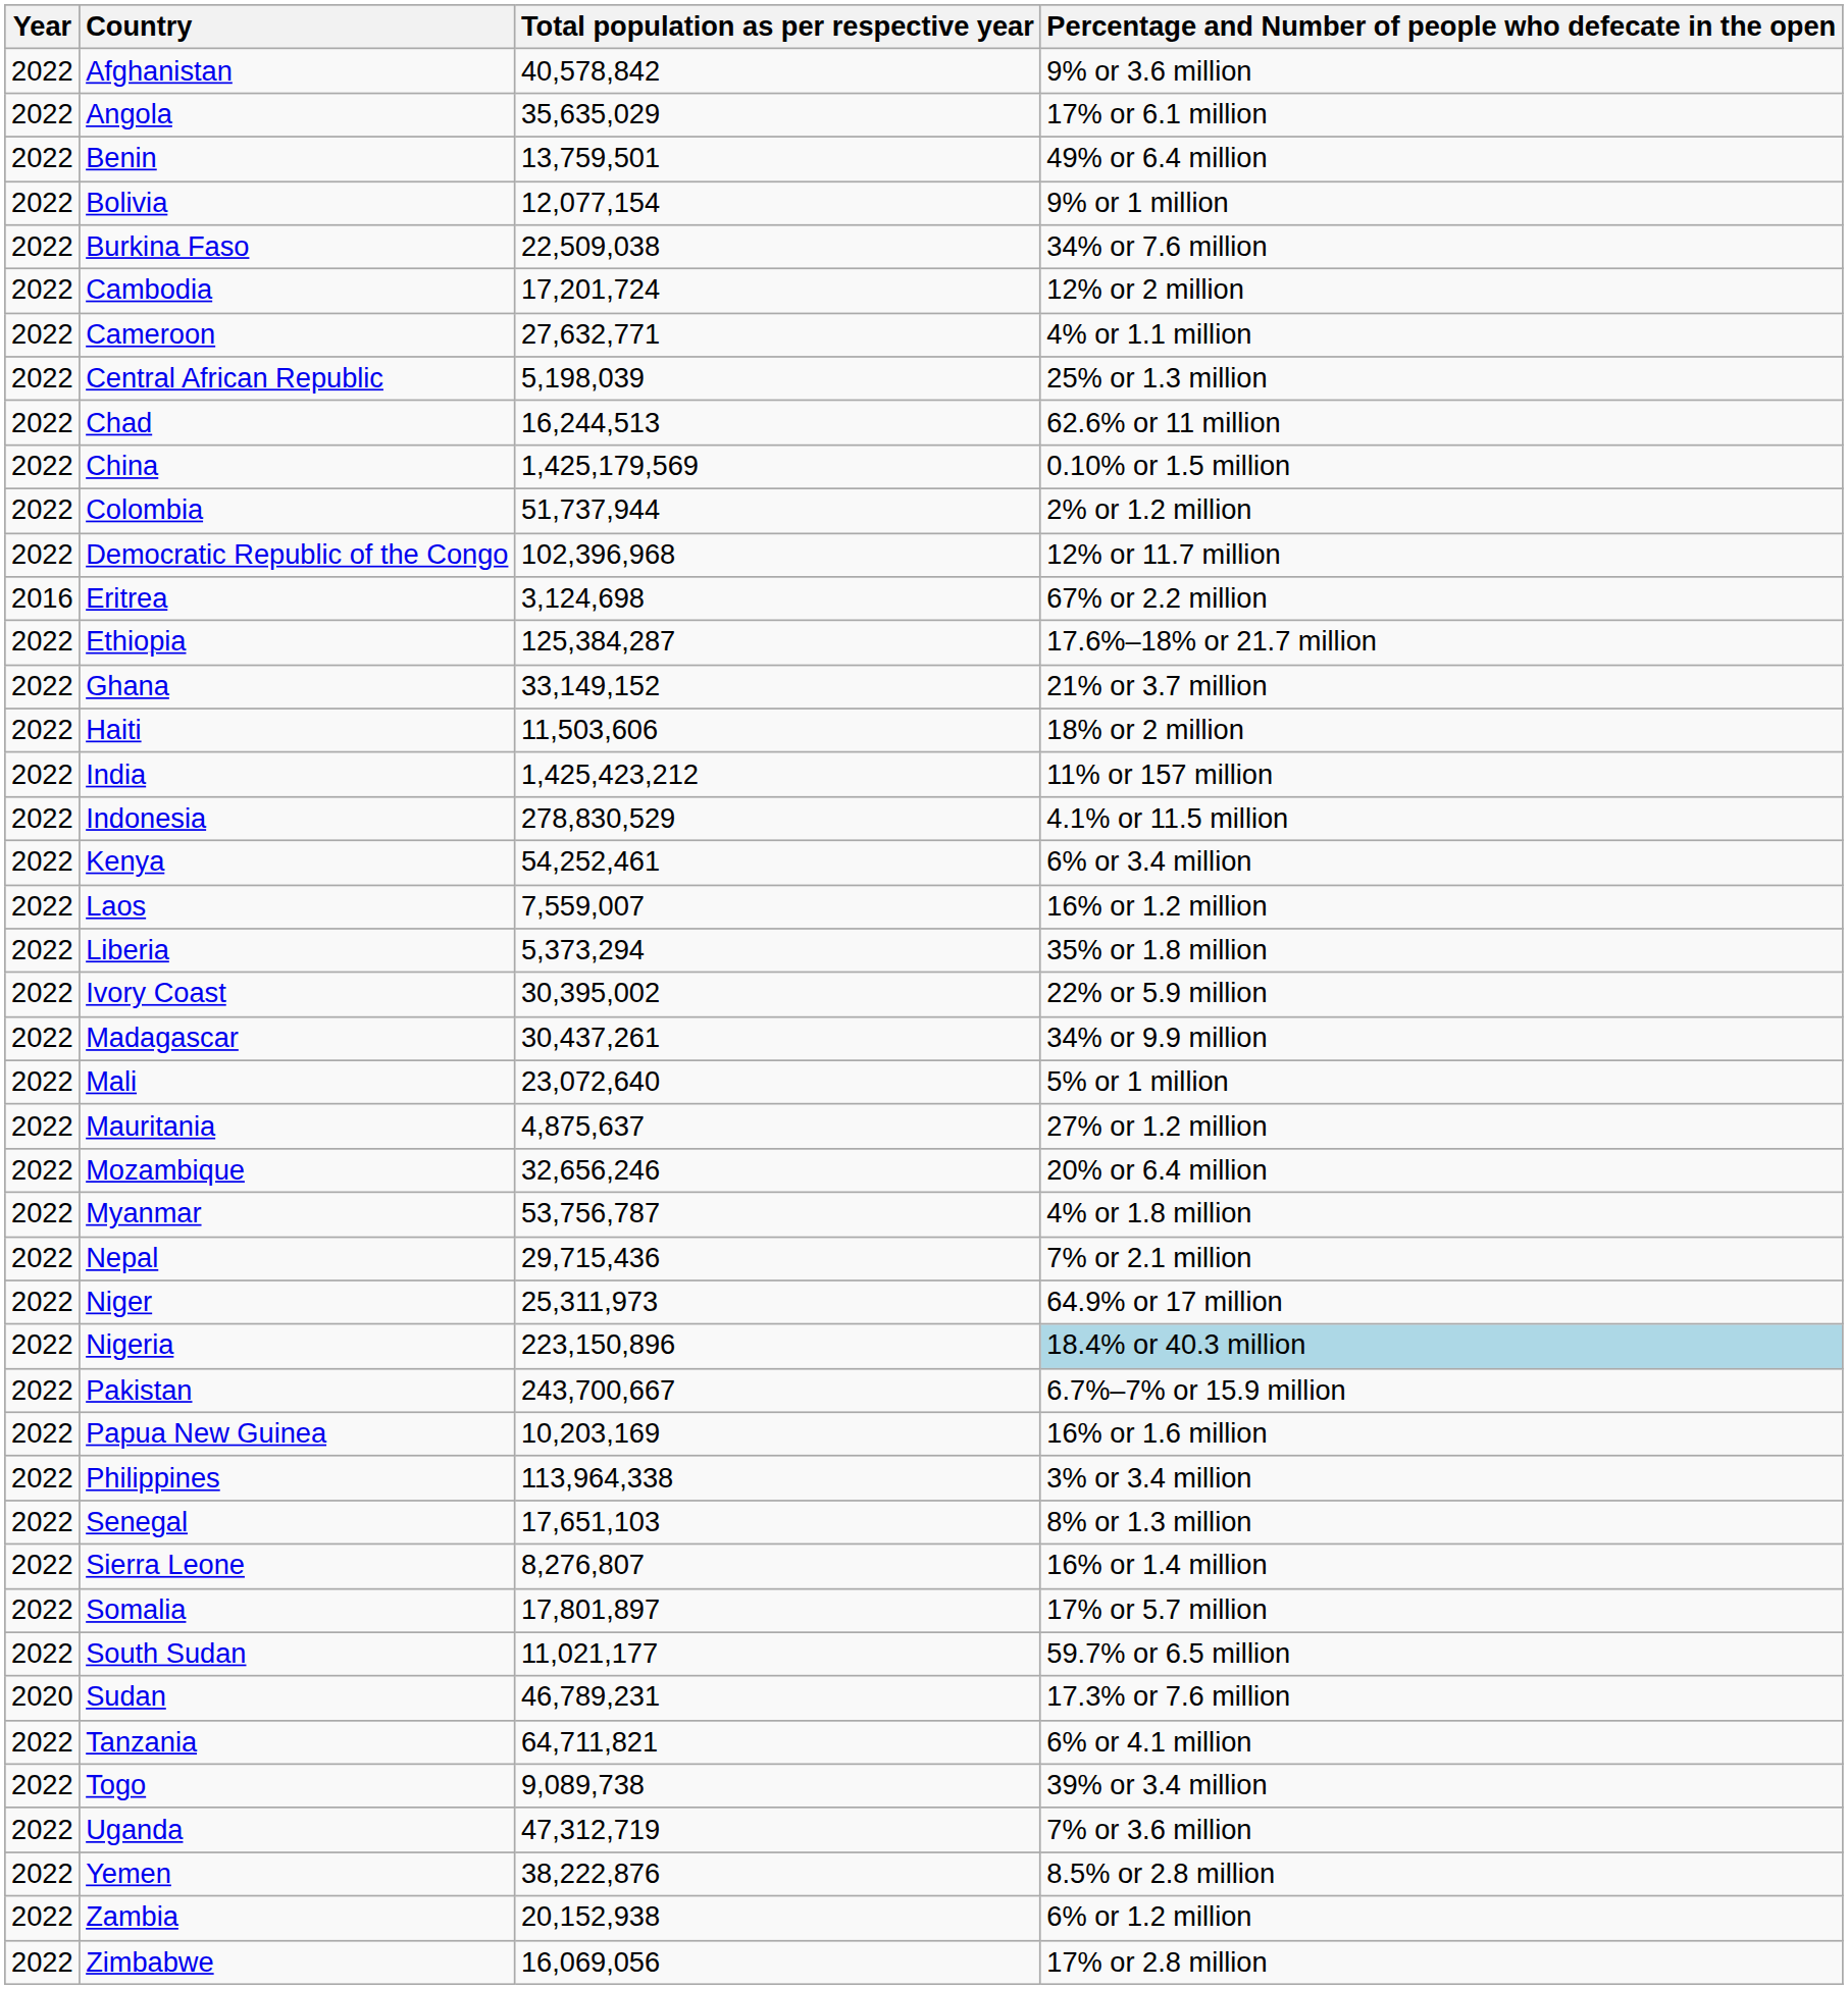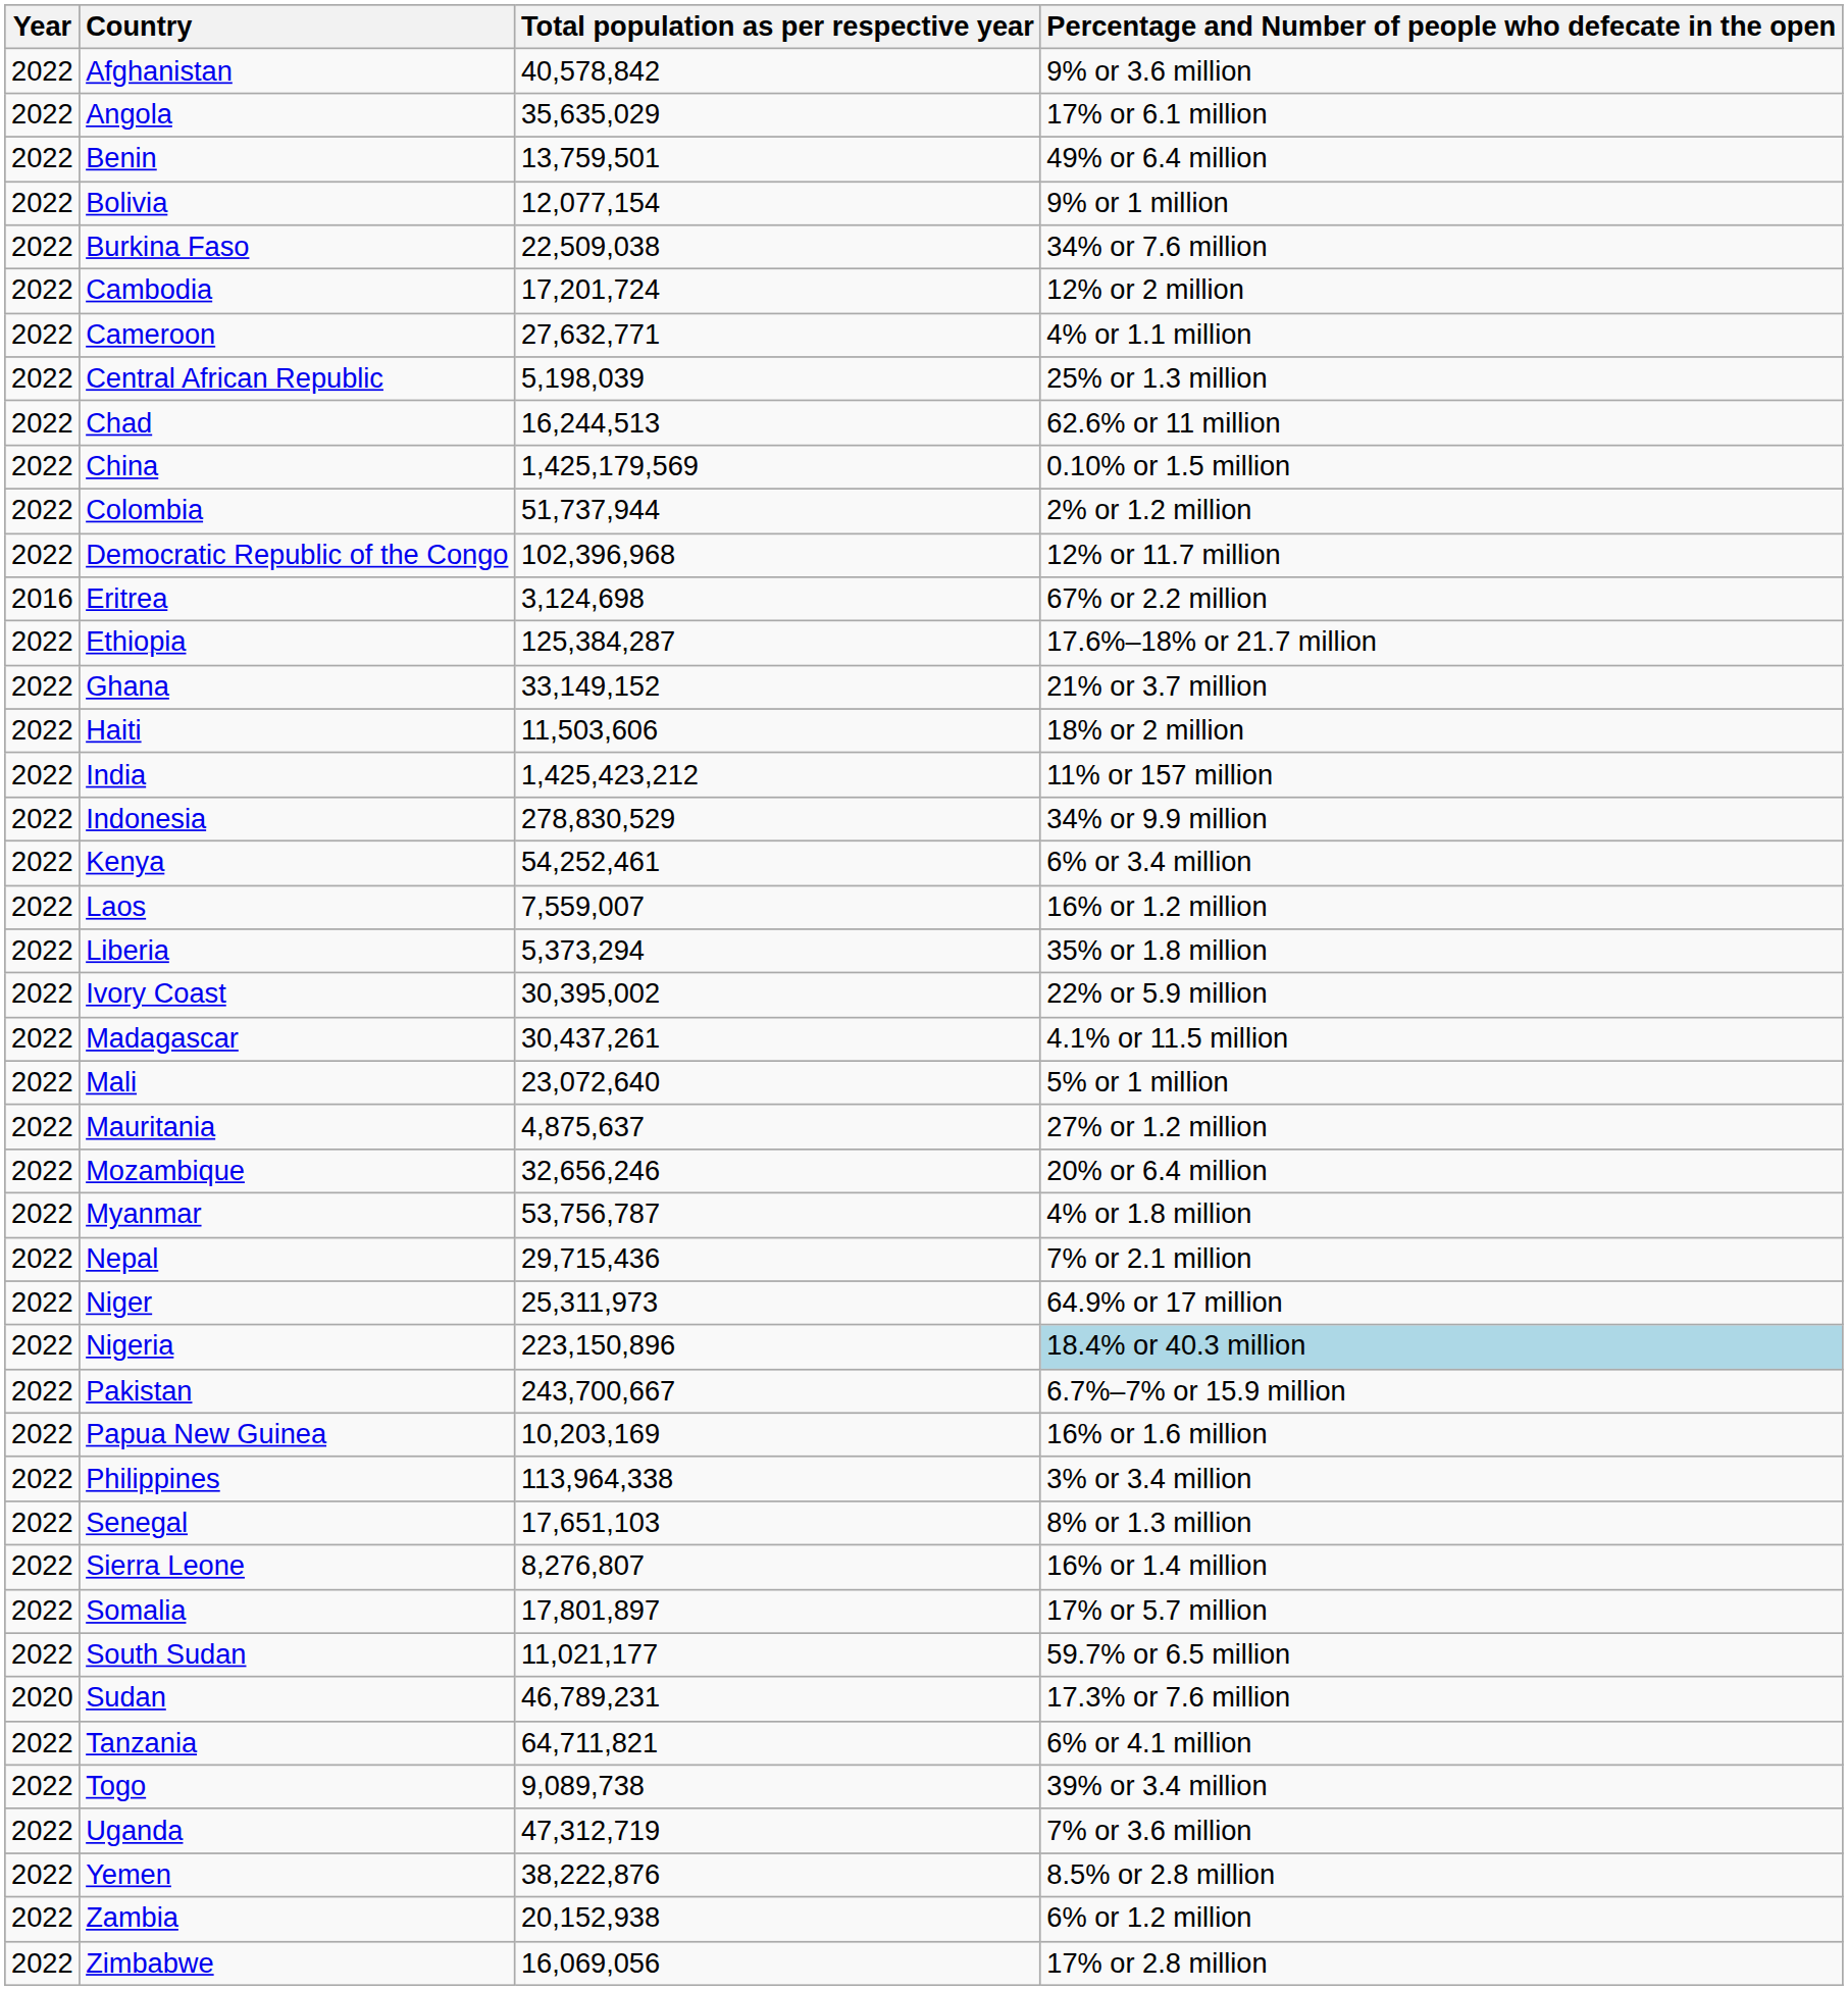Indonesia | Percentage and Number of people who defecate in the open: 4.1% or 11.5 million -> 34% or 9.9 million
Madagascar | Percentage and Number of people who defecate in the open: 34% or 9.9 million -> 4.1% or 11.5 million
